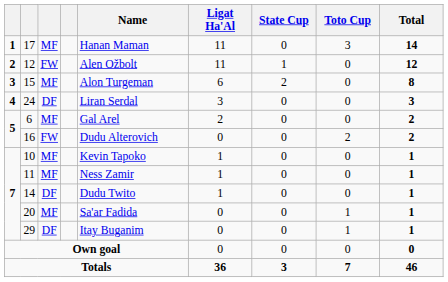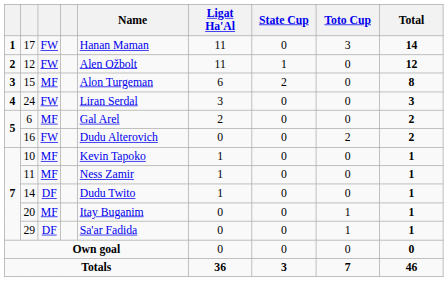17 | column 3: MF -> FW
24 | column 3: DF -> FW
20 | Name: Sa'ar Fadida -> Itay Buganim
29 | Name: Itay Buganim -> Sa'ar Fadida
